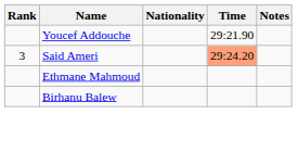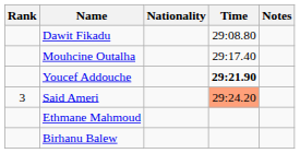+ row: Dawit Fikadu | 29:08.80
+ row: Mouhcine Outalha | 29:17.40
Youcef Addouche | Time: normal -> bold
